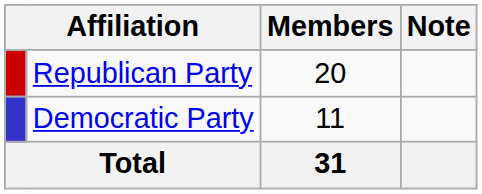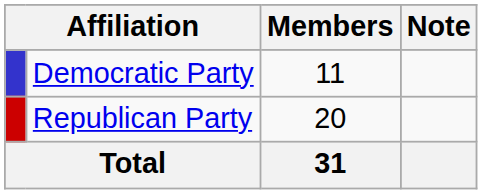rows swapped: Republican Party <-> Democratic Party
